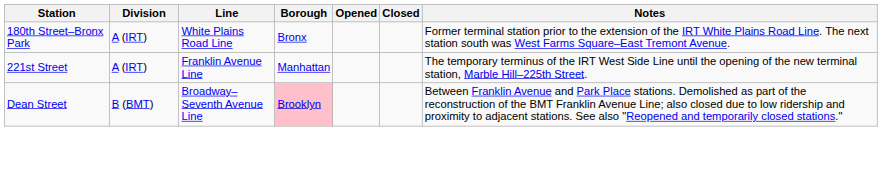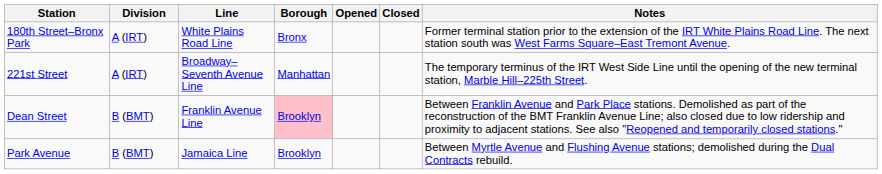221st Street | Line: Franklin Avenue Line -> Broadway–Seventh Avenue Line
Dean Street | Line: Broadway–Seventh Avenue Line -> Franklin Avenue Line
+ row: Park Avenue | B (BMT) | Jamaica Line | Brooklyn | Between Myrtle Avenue and Flushing Avenue stations; demolished during the Dual Contracts rebuild.
